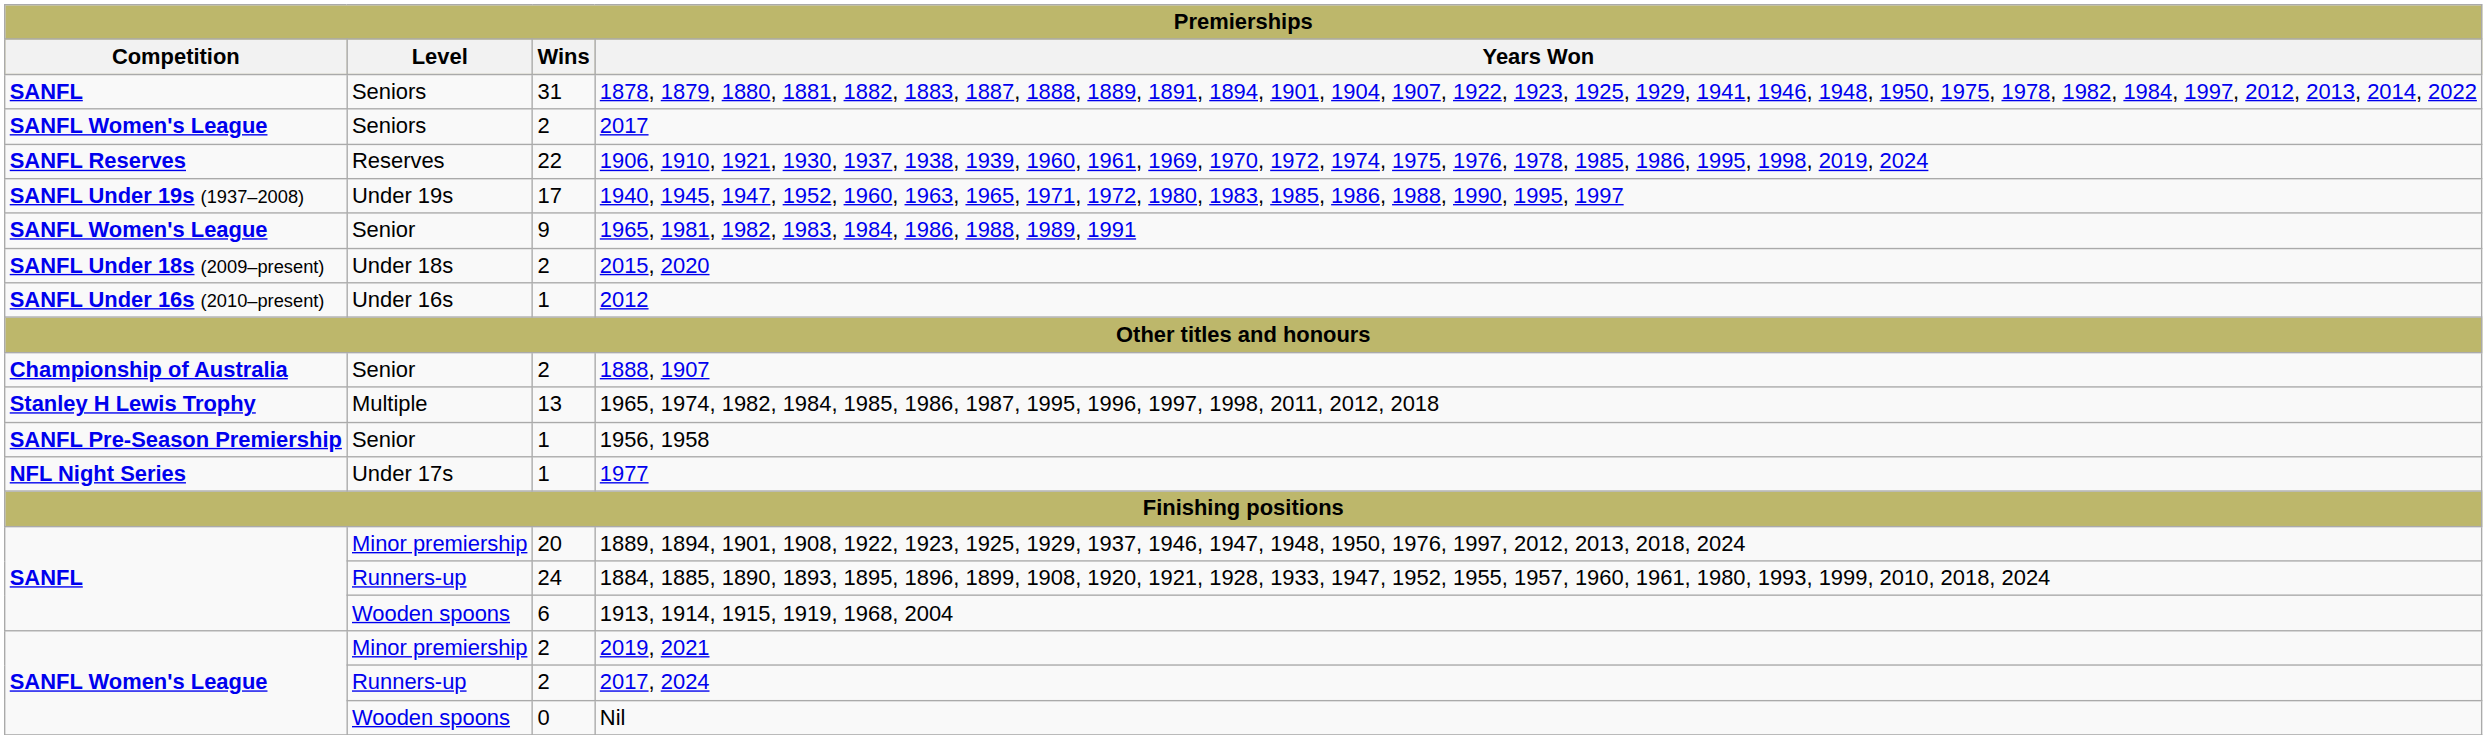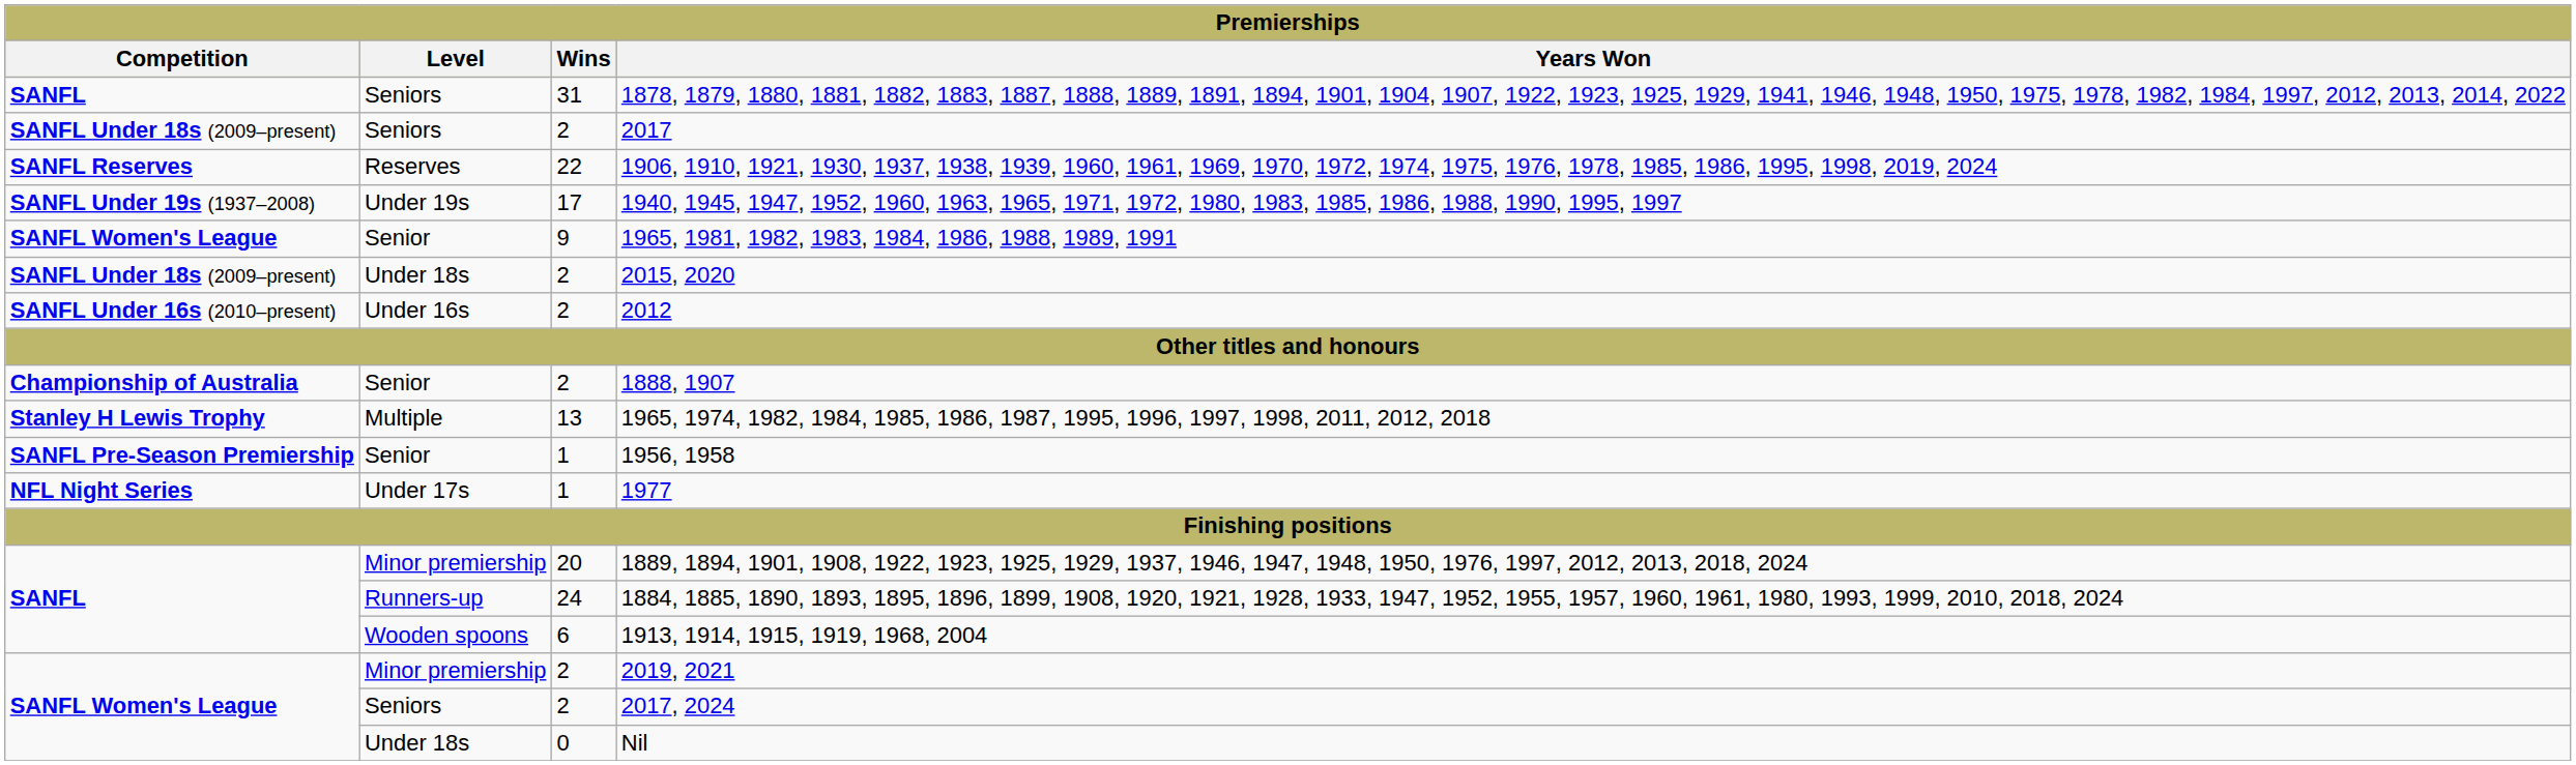2017 | Competition: SANFL Women's League -> SANFL Under 18s (2009–present)
2012 | Wins: 1 -> 2
2017, 2024 | Level: Runners-up -> Seniors
Nil | Level: Wooden spoons -> Under 18s
